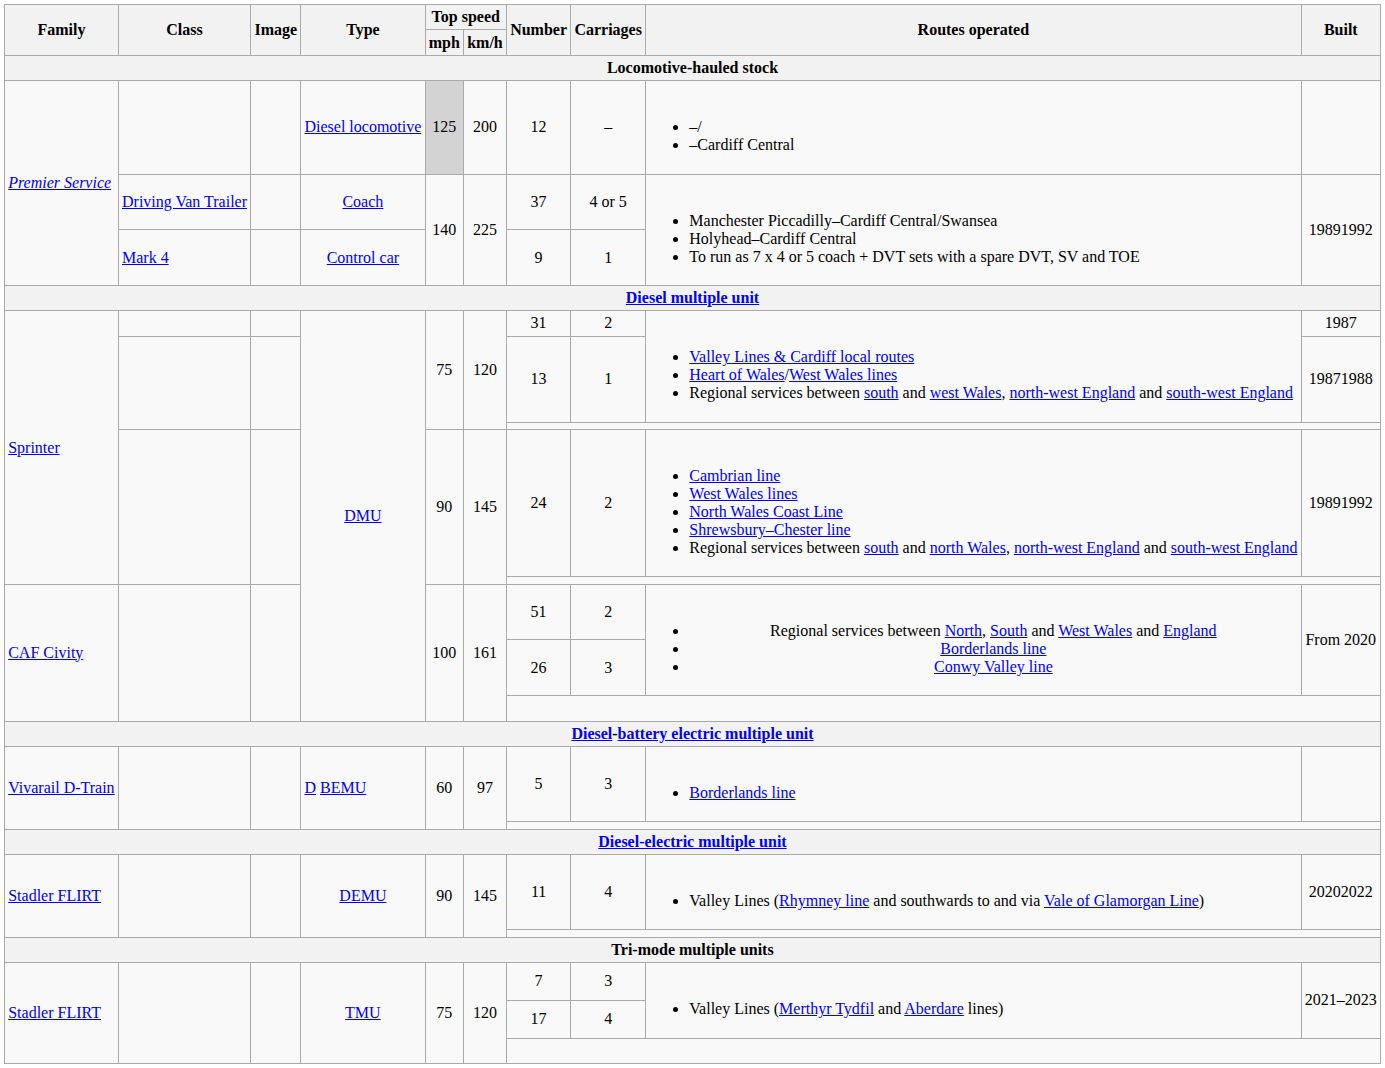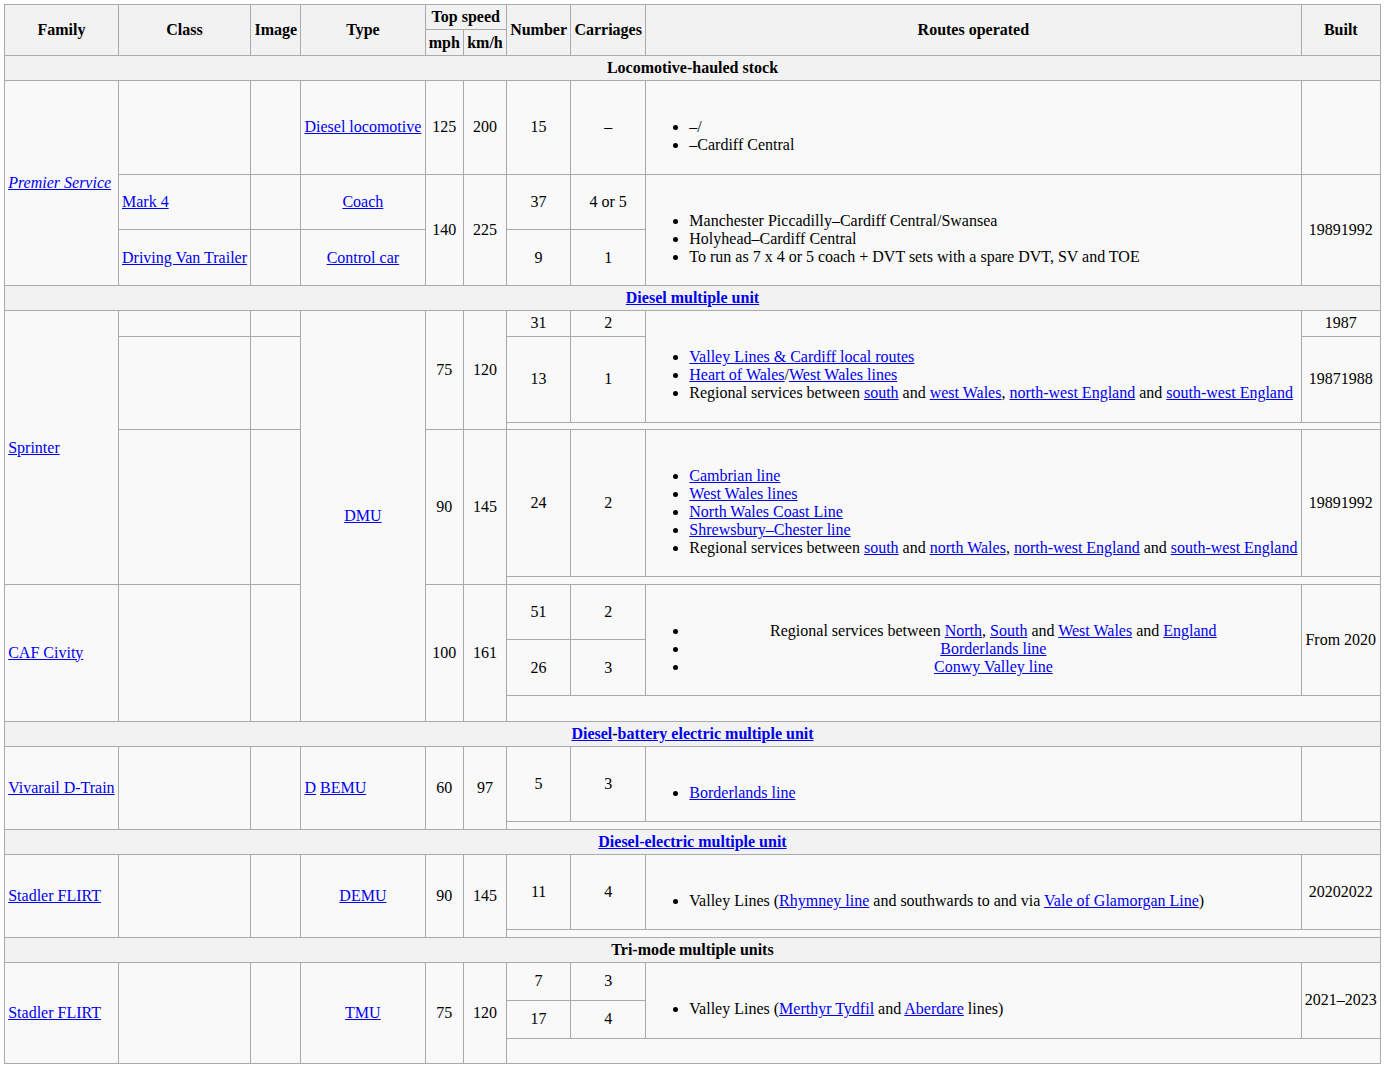Diesel locomotive | Top speed / mph: lightgrey background -> no background
Diesel locomotive | Number: 12 -> 15
Coach | Class: Driving Van Trailer -> Mark 4
Control car | Class: Mark 4 -> Driving Van Trailer
